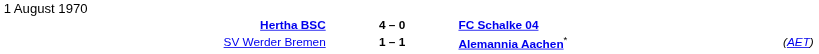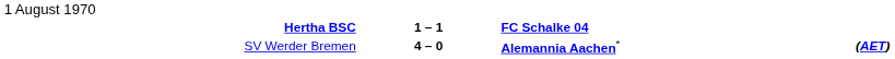Hertha BSC | column 2: 4 – 0 -> 1 – 1
SV Werder Bremen | column 2: 1 – 1 -> 4 – 0
SV Werder Bremen | column 4: normal -> bold
